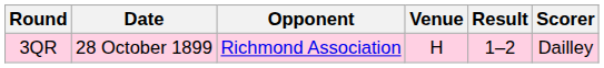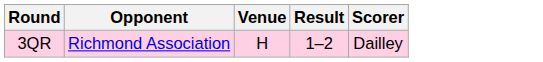- column: Date | 28 October 1899
